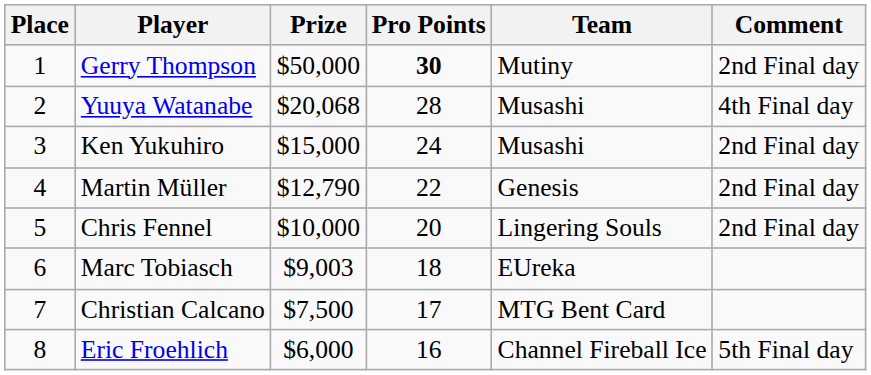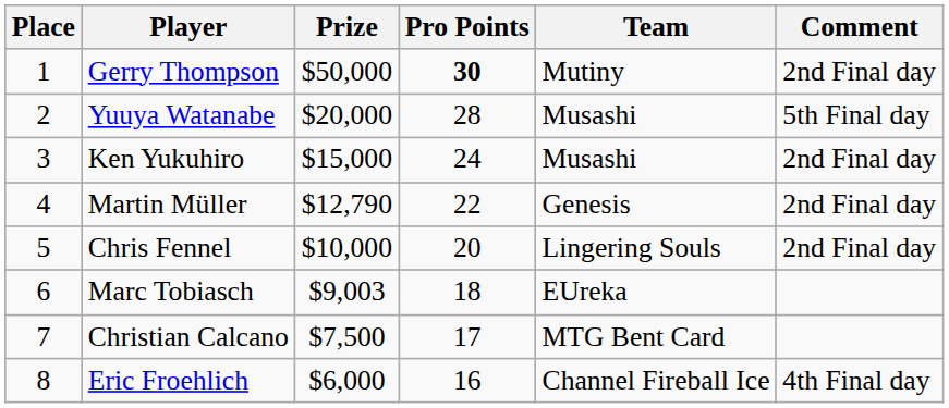Yuuya Watanabe | Prize: $20,068 -> $20,000
Yuuya Watanabe | Comment: 4th Final day -> 5th Final day
Eric Froehlich | Comment: 5th Final day -> 4th Final day
